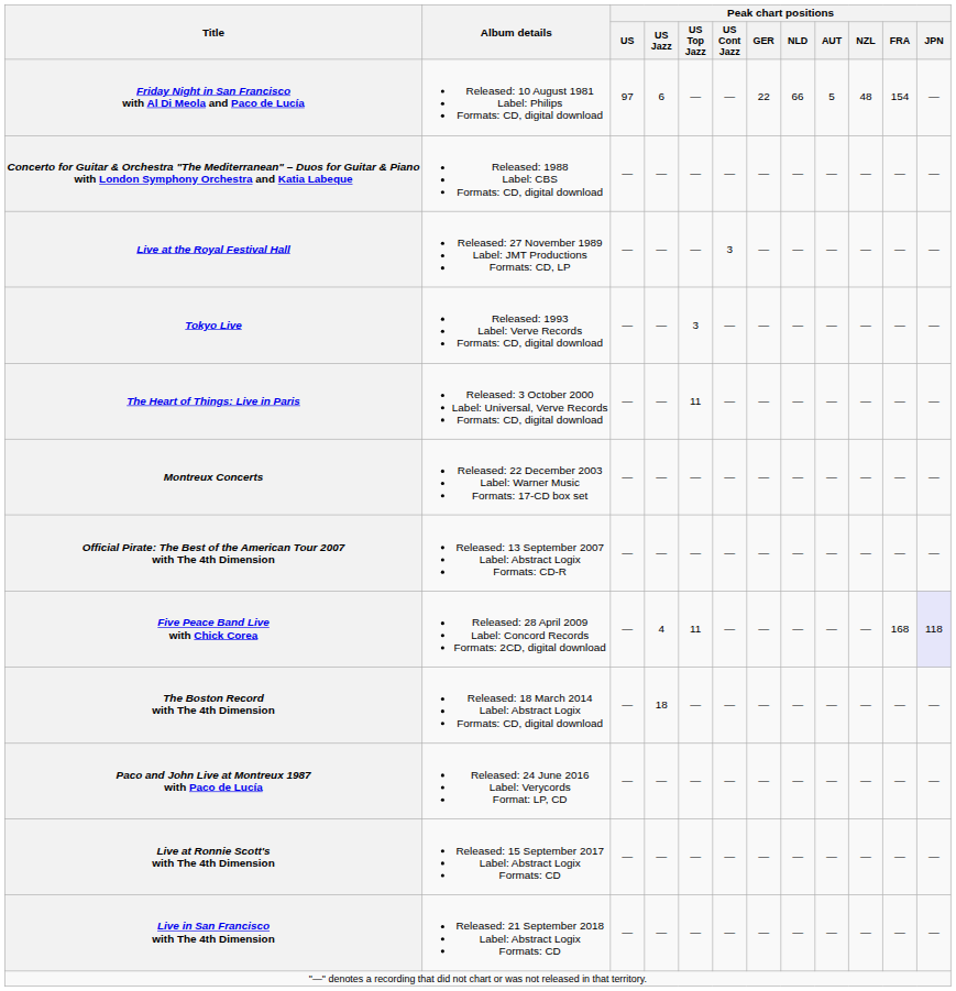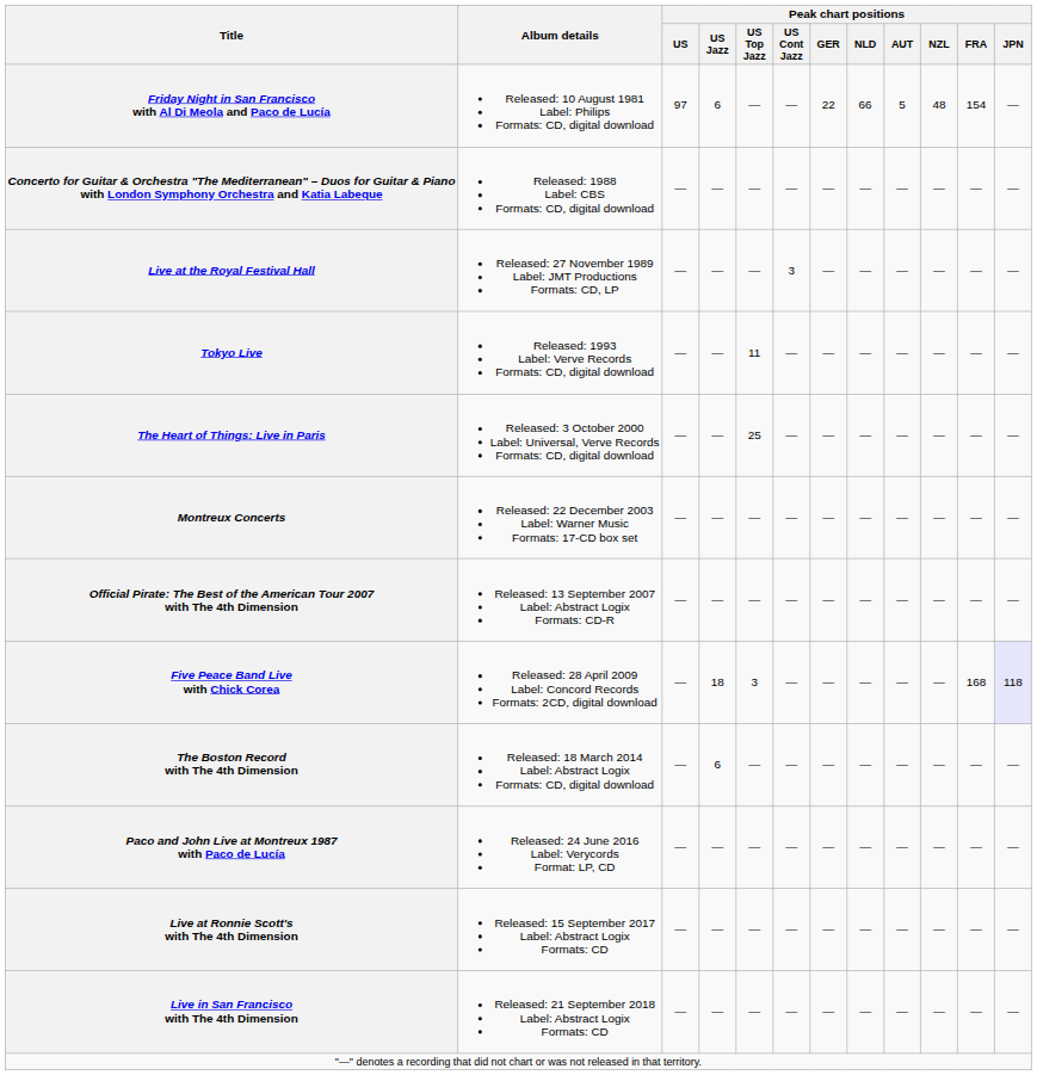Tokyo Live | Peak chart positions / US Top Jazz: 3 -> 11
The Heart of Things: Live in Paris | Peak chart positions / US Top Jazz: 11 -> 25
Five Peace Band Live with Chick Corea | Peak chart positions / US Jazz: 4 -> 18
Five Peace Band Live with Chick Corea | Peak chart positions / US Top Jazz: 11 -> 3
The Boston Record with The 4th Dimension | Peak chart positions / US Jazz: 18 -> 6
